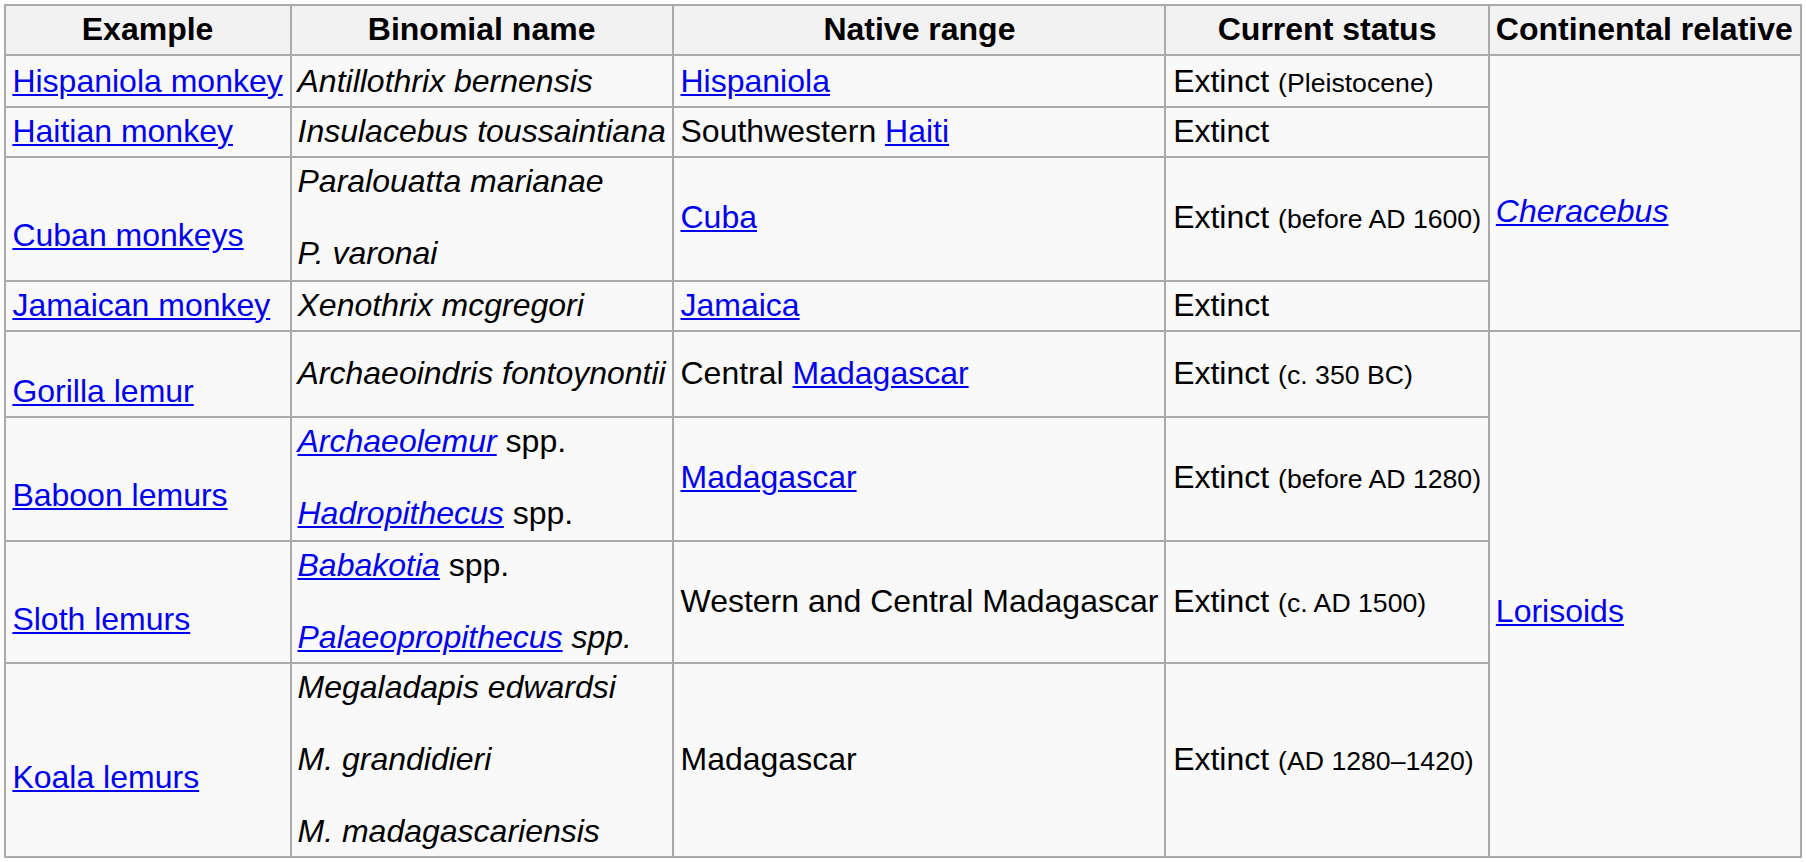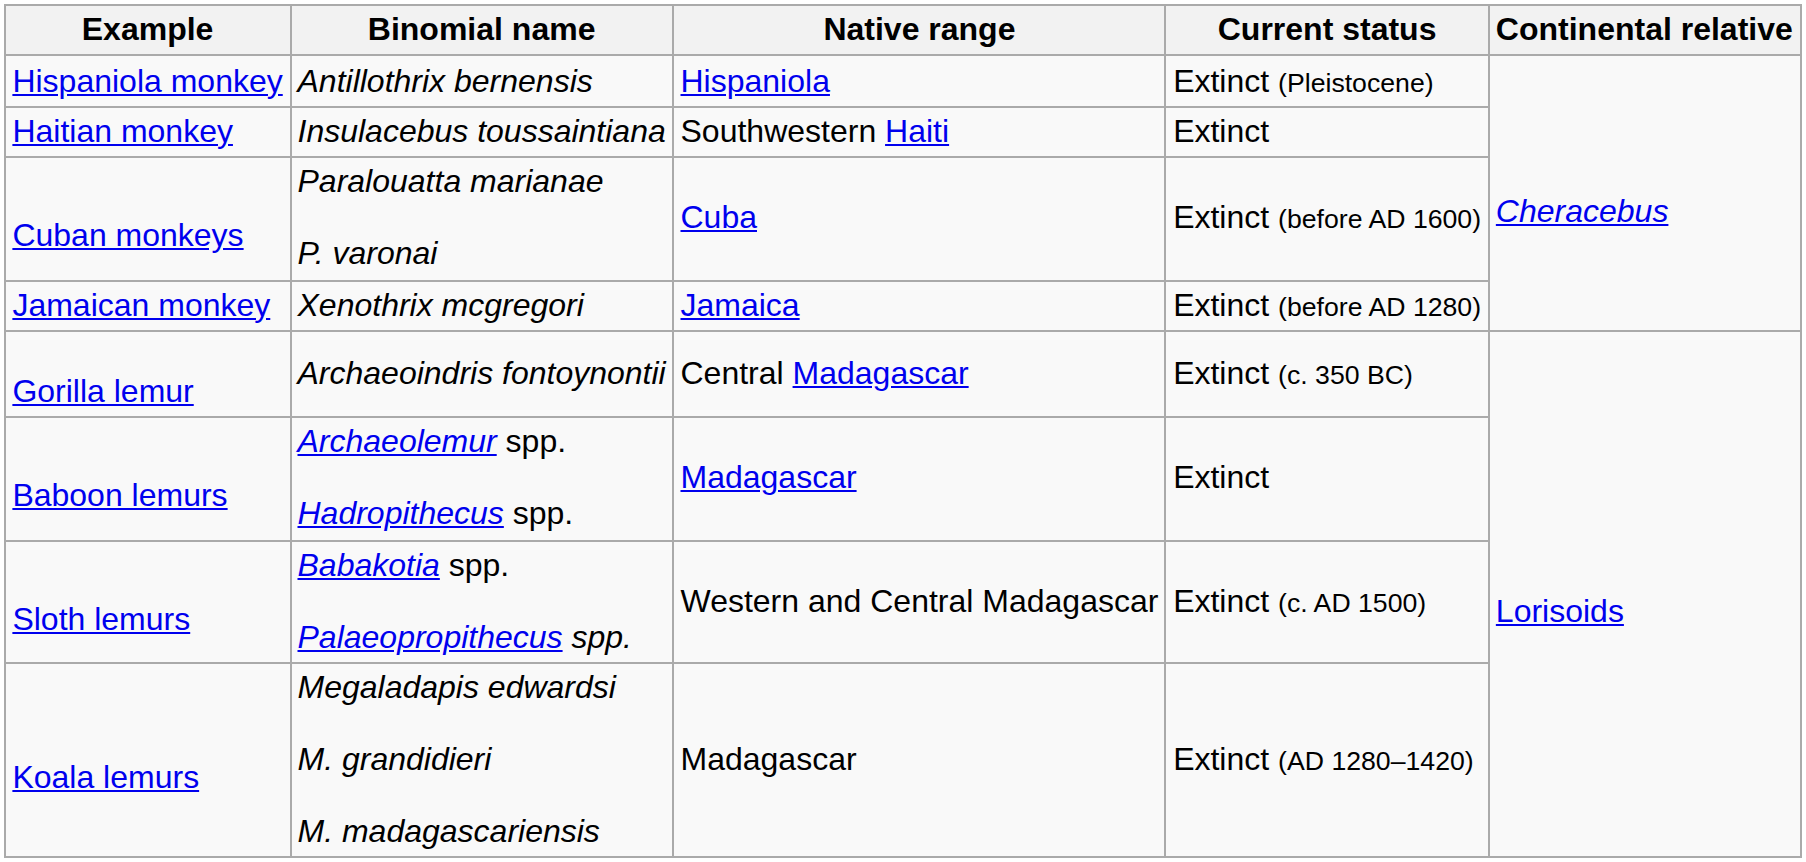Jamaican monkey | Current status: Extinct -> Extinct (before AD 1280)
Baboon lemurs | Current status: Extinct (before AD 1280) -> Extinct
